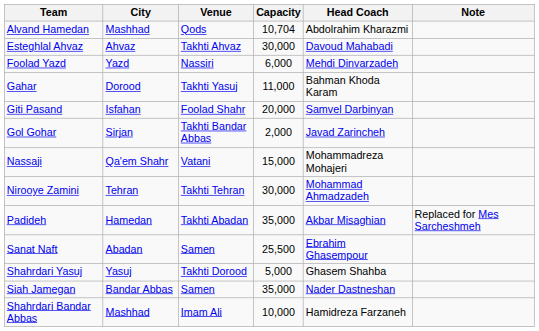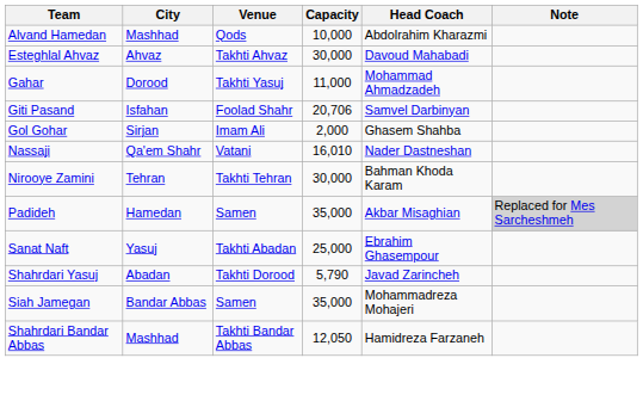Alvand Hamedan | Capacity: 10,704 -> 10,000
- row: Foolad Yazd | Yazd | Nassiri | 6,000 | Mehdi Dinvarzadeh
Gahar | Head Coach: Bahman Khoda Karam -> Mohammad Ahmadzadeh
Giti Pasand | Capacity: 20,000 -> 20,706
Gol Gohar | Venue: Takhti Bandar Abbas -> Imam Ali
Gol Gohar | Head Coach: Javad Zarincheh -> Ghasem Shahba
Nassaji | Capacity: 15,000 -> 16,010
Nassaji | Head Coach: Mohammadreza Mohajeri -> Nader Dastneshan
Nirooye Zamini | Head Coach: Mohammad Ahmadzadeh -> Bahman Khoda Karam
Padideh | Venue: Takhti Abadan -> Samen
Padideh | Note: no background -> lightgrey background
Sanat Naft | City: Abadan -> Yasuj
Sanat Naft | Venue: Samen -> Takhti Abadan
Sanat Naft | Capacity: 25,500 -> 25,000
Shahrdari Yasuj | City: Yasuj -> Abadan
Shahrdari Yasuj | Capacity: 5,000 -> 5,790
Shahrdari Yasuj | Head Coach: Ghasem Shahba -> Javad Zarincheh
Siah Jamegan | Head Coach: Nader Dastneshan -> Mohammadreza Mohajeri
Shahrdari Bandar Abbas | Venue: Imam Ali -> Takhti Bandar Abbas
Shahrdari Bandar Abbas | Capacity: 10,000 -> 12,050
